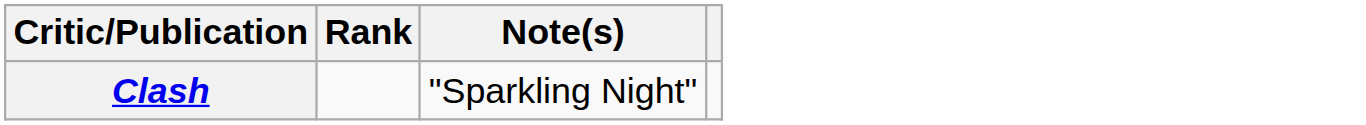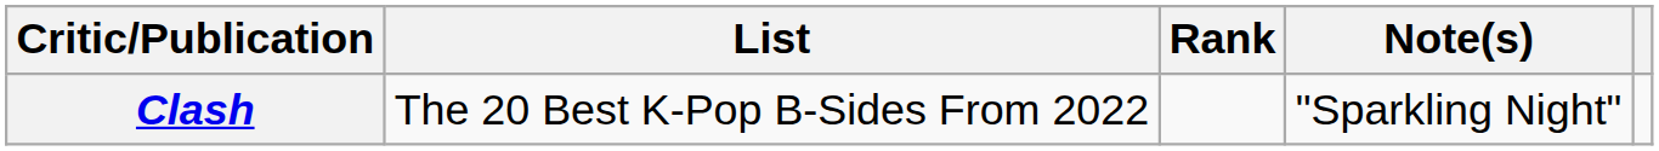+ column: List | The 20 Best K-Pop B-Sides From 2022
